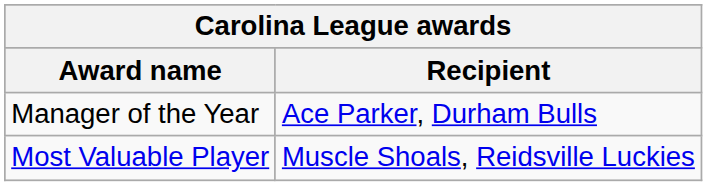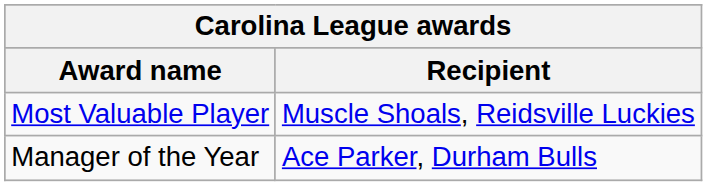rows swapped: Most Valuable Player <-> Manager of the Year
